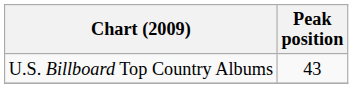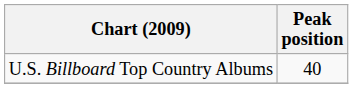U.S. Billboard Top Country Albums | Peak position: 43 -> 40
